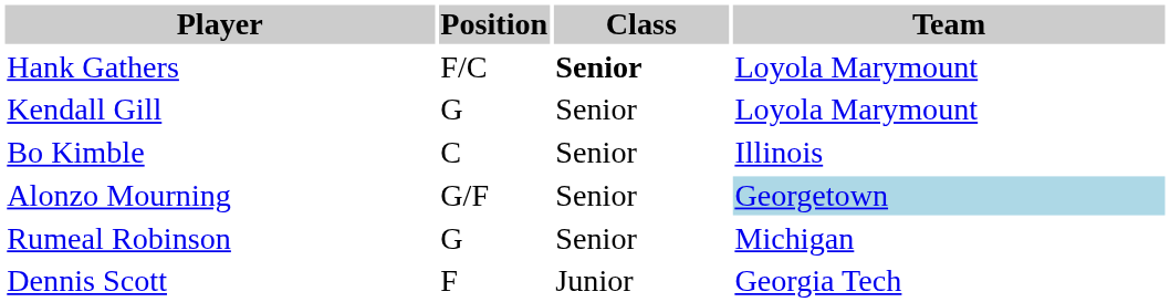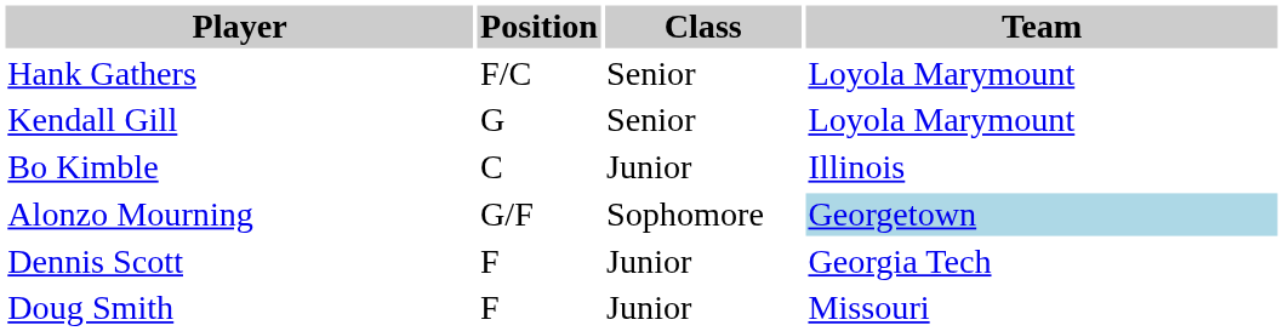Hank Gathers | Class: bold -> normal
Bo Kimble | Class: Senior -> Junior
Alonzo Mourning | Class: Senior -> Sophomore
- row: Rumeal Robinson | G | Senior | Michigan
+ row: Doug Smith | F | Junior | Missouri
